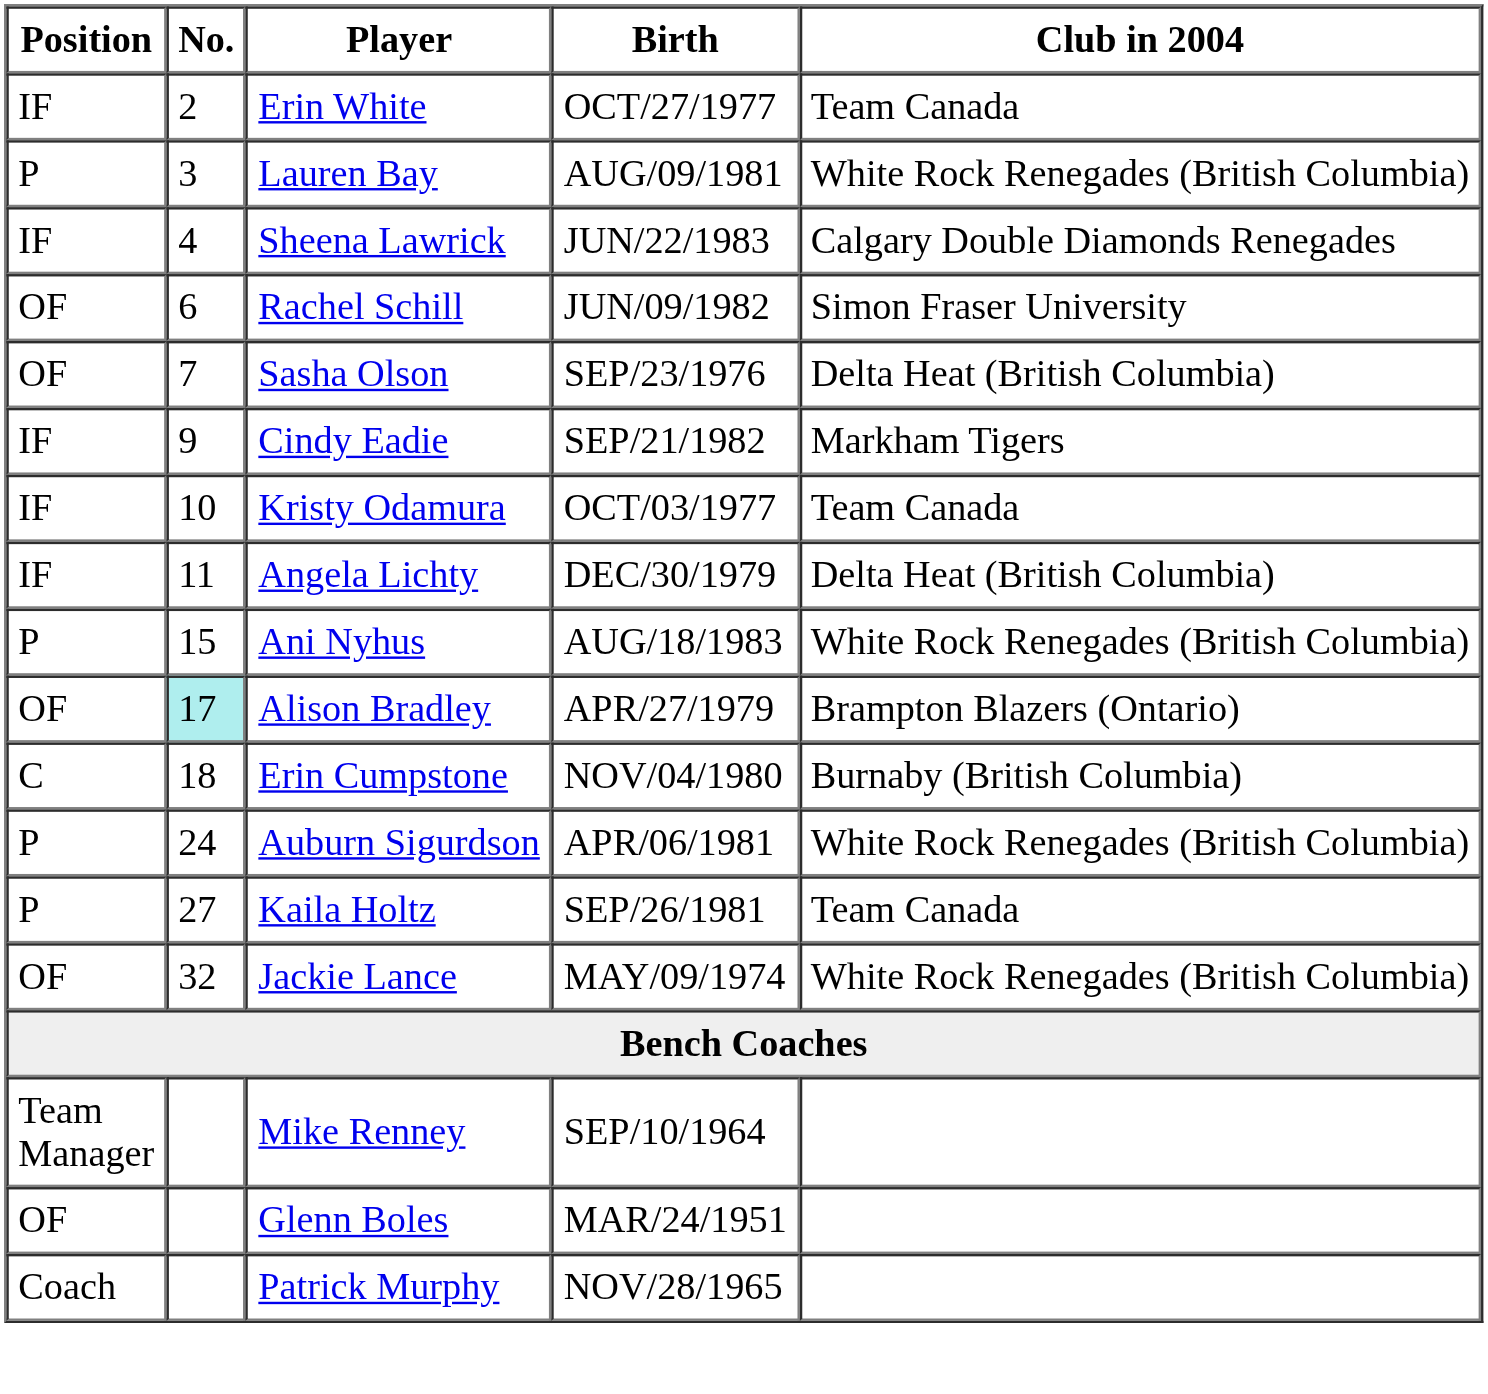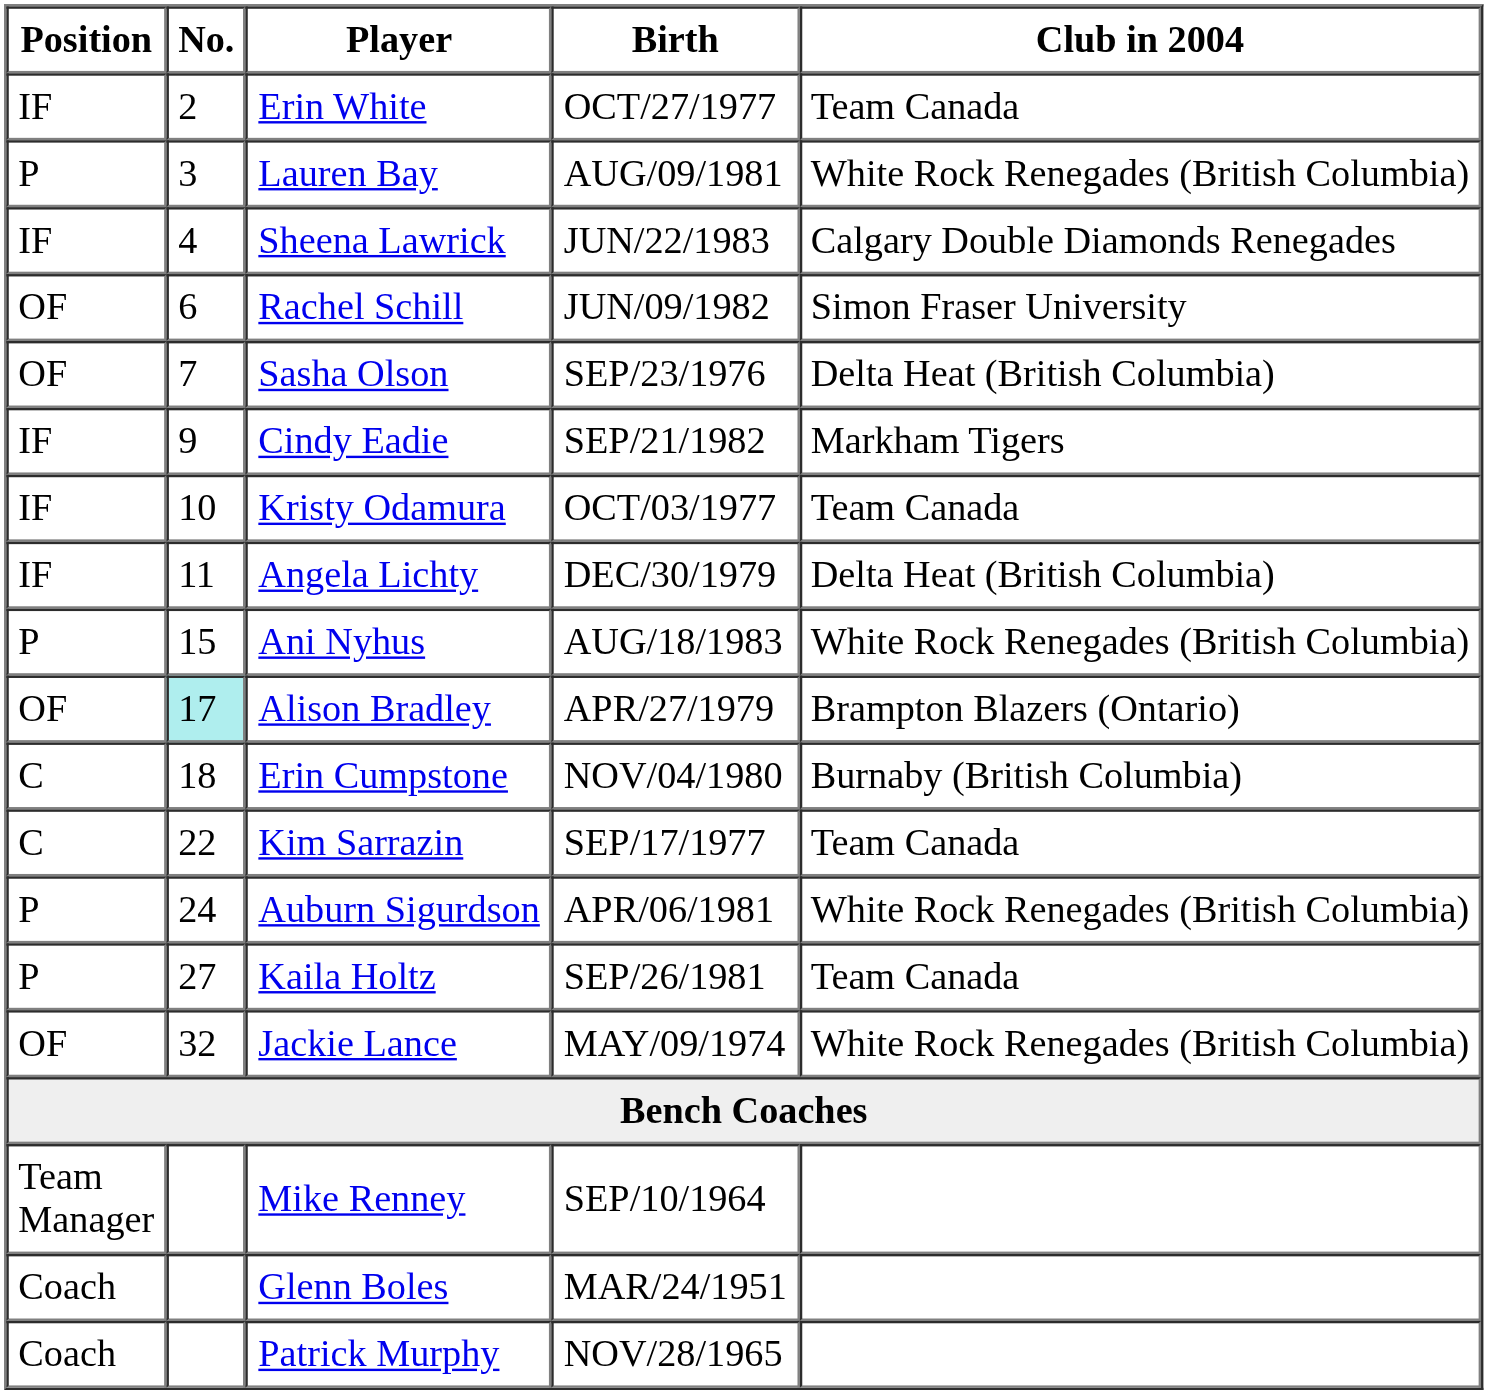+ row: C | 22 | Kim Sarrazin | SEP/17/1977 | Team Canada
Glenn Boles | Position: OF -> Coach
